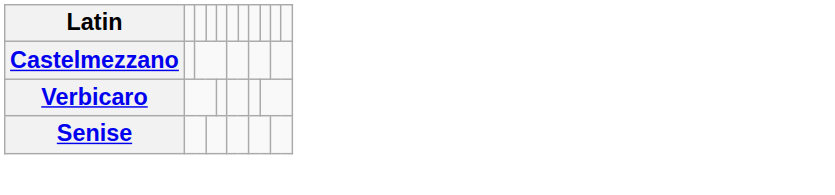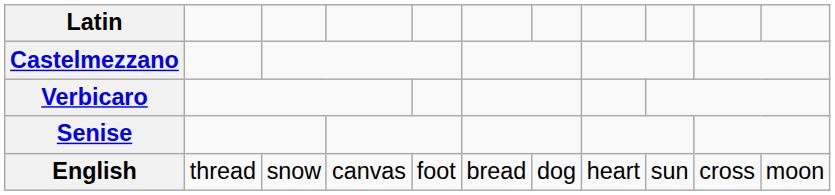+ row: English | thread | snow | canvas | foot | bread | dog | heart | sun | cross | moon
